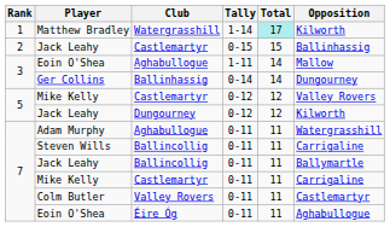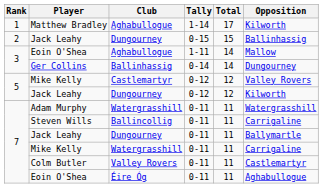Matthew Bradley | Club: Watergrasshill -> Aghabullogue
Matthew Bradley | Total: paleturquoise background -> no background
Jack Leahy / 0-15 | Club: Castlemartyr -> Dungourney
Adam Murphy | Club: Aghabullogue -> Watergrasshill
Jack Leahy / 0-11 | Club: Ballincollig -> Dungourney
Mike Kelly / 0-11 | Club: Castlemartyr -> Watergrasshill
